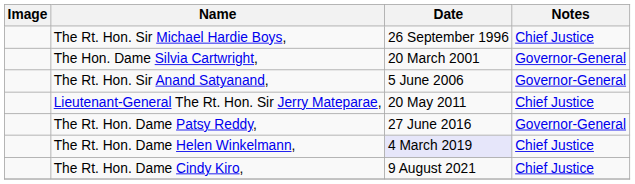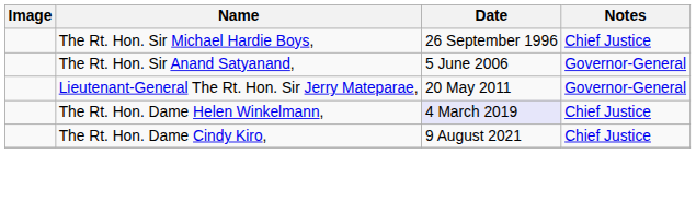- row: The Hon. Dame Silvia Cartwright, | 20 March 2001 | Governor-General
Lieutenant-General The Rt. Hon. Sir Jerry Mateparae, | Notes: Chief Justice -> Governor-General
- row: The Rt. Hon. Dame Patsy Reddy, | 27 June 2016 | Governor-General
